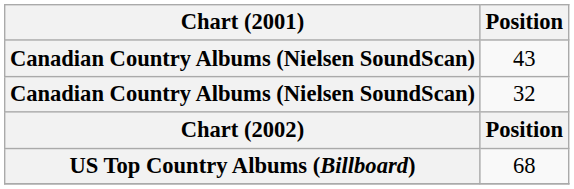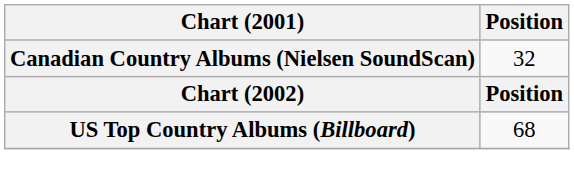- row: Canadian Country Albums (Nielsen SoundScan) | 43
